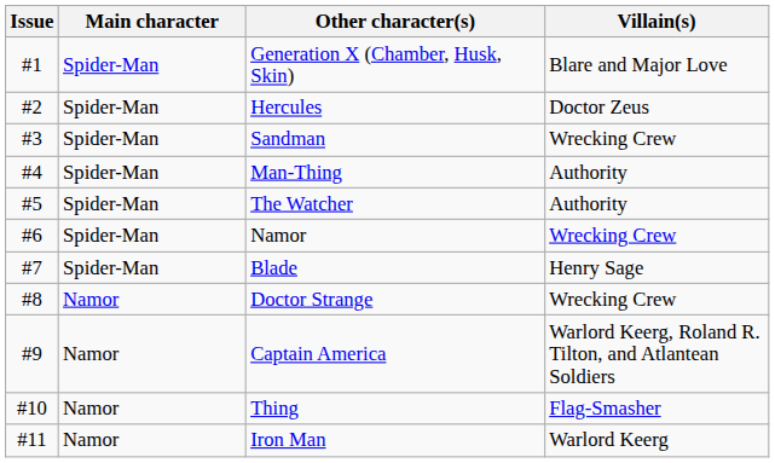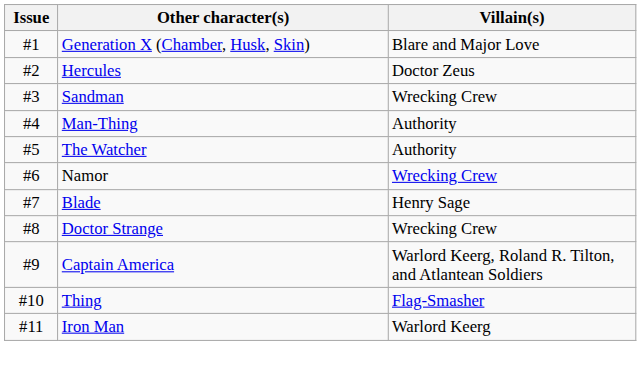- column: Main character | Spider-Man | Spider-Man | Spider-Man | Spider-Man | Spider-Man | Spider-Man | Spider-Man | Namor | Namor | Namor | Namor
